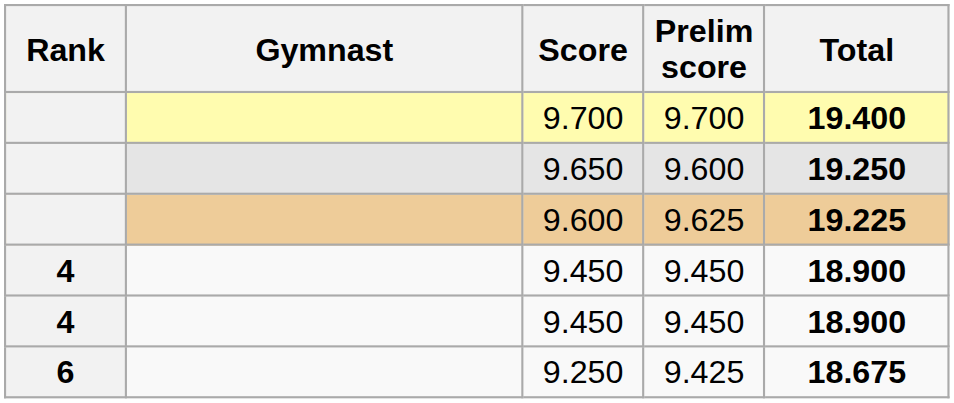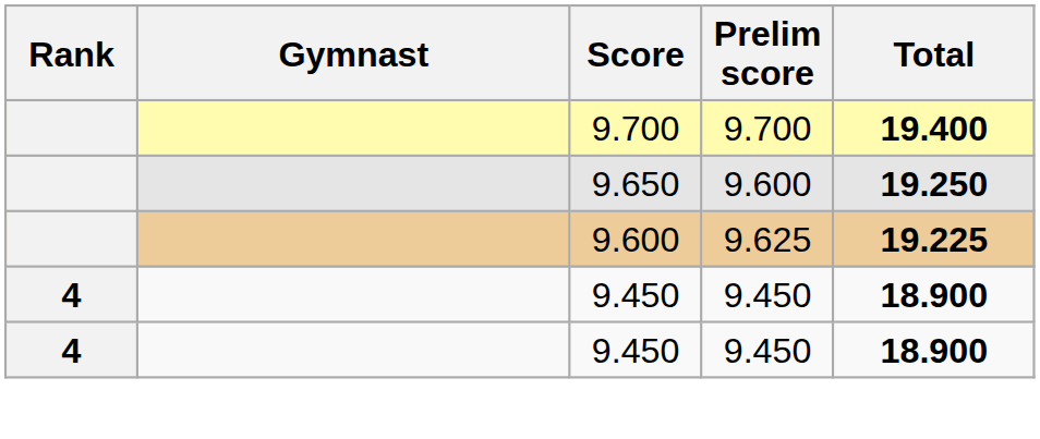- row: 6 | 9.250 | 9.425 | 18.675
